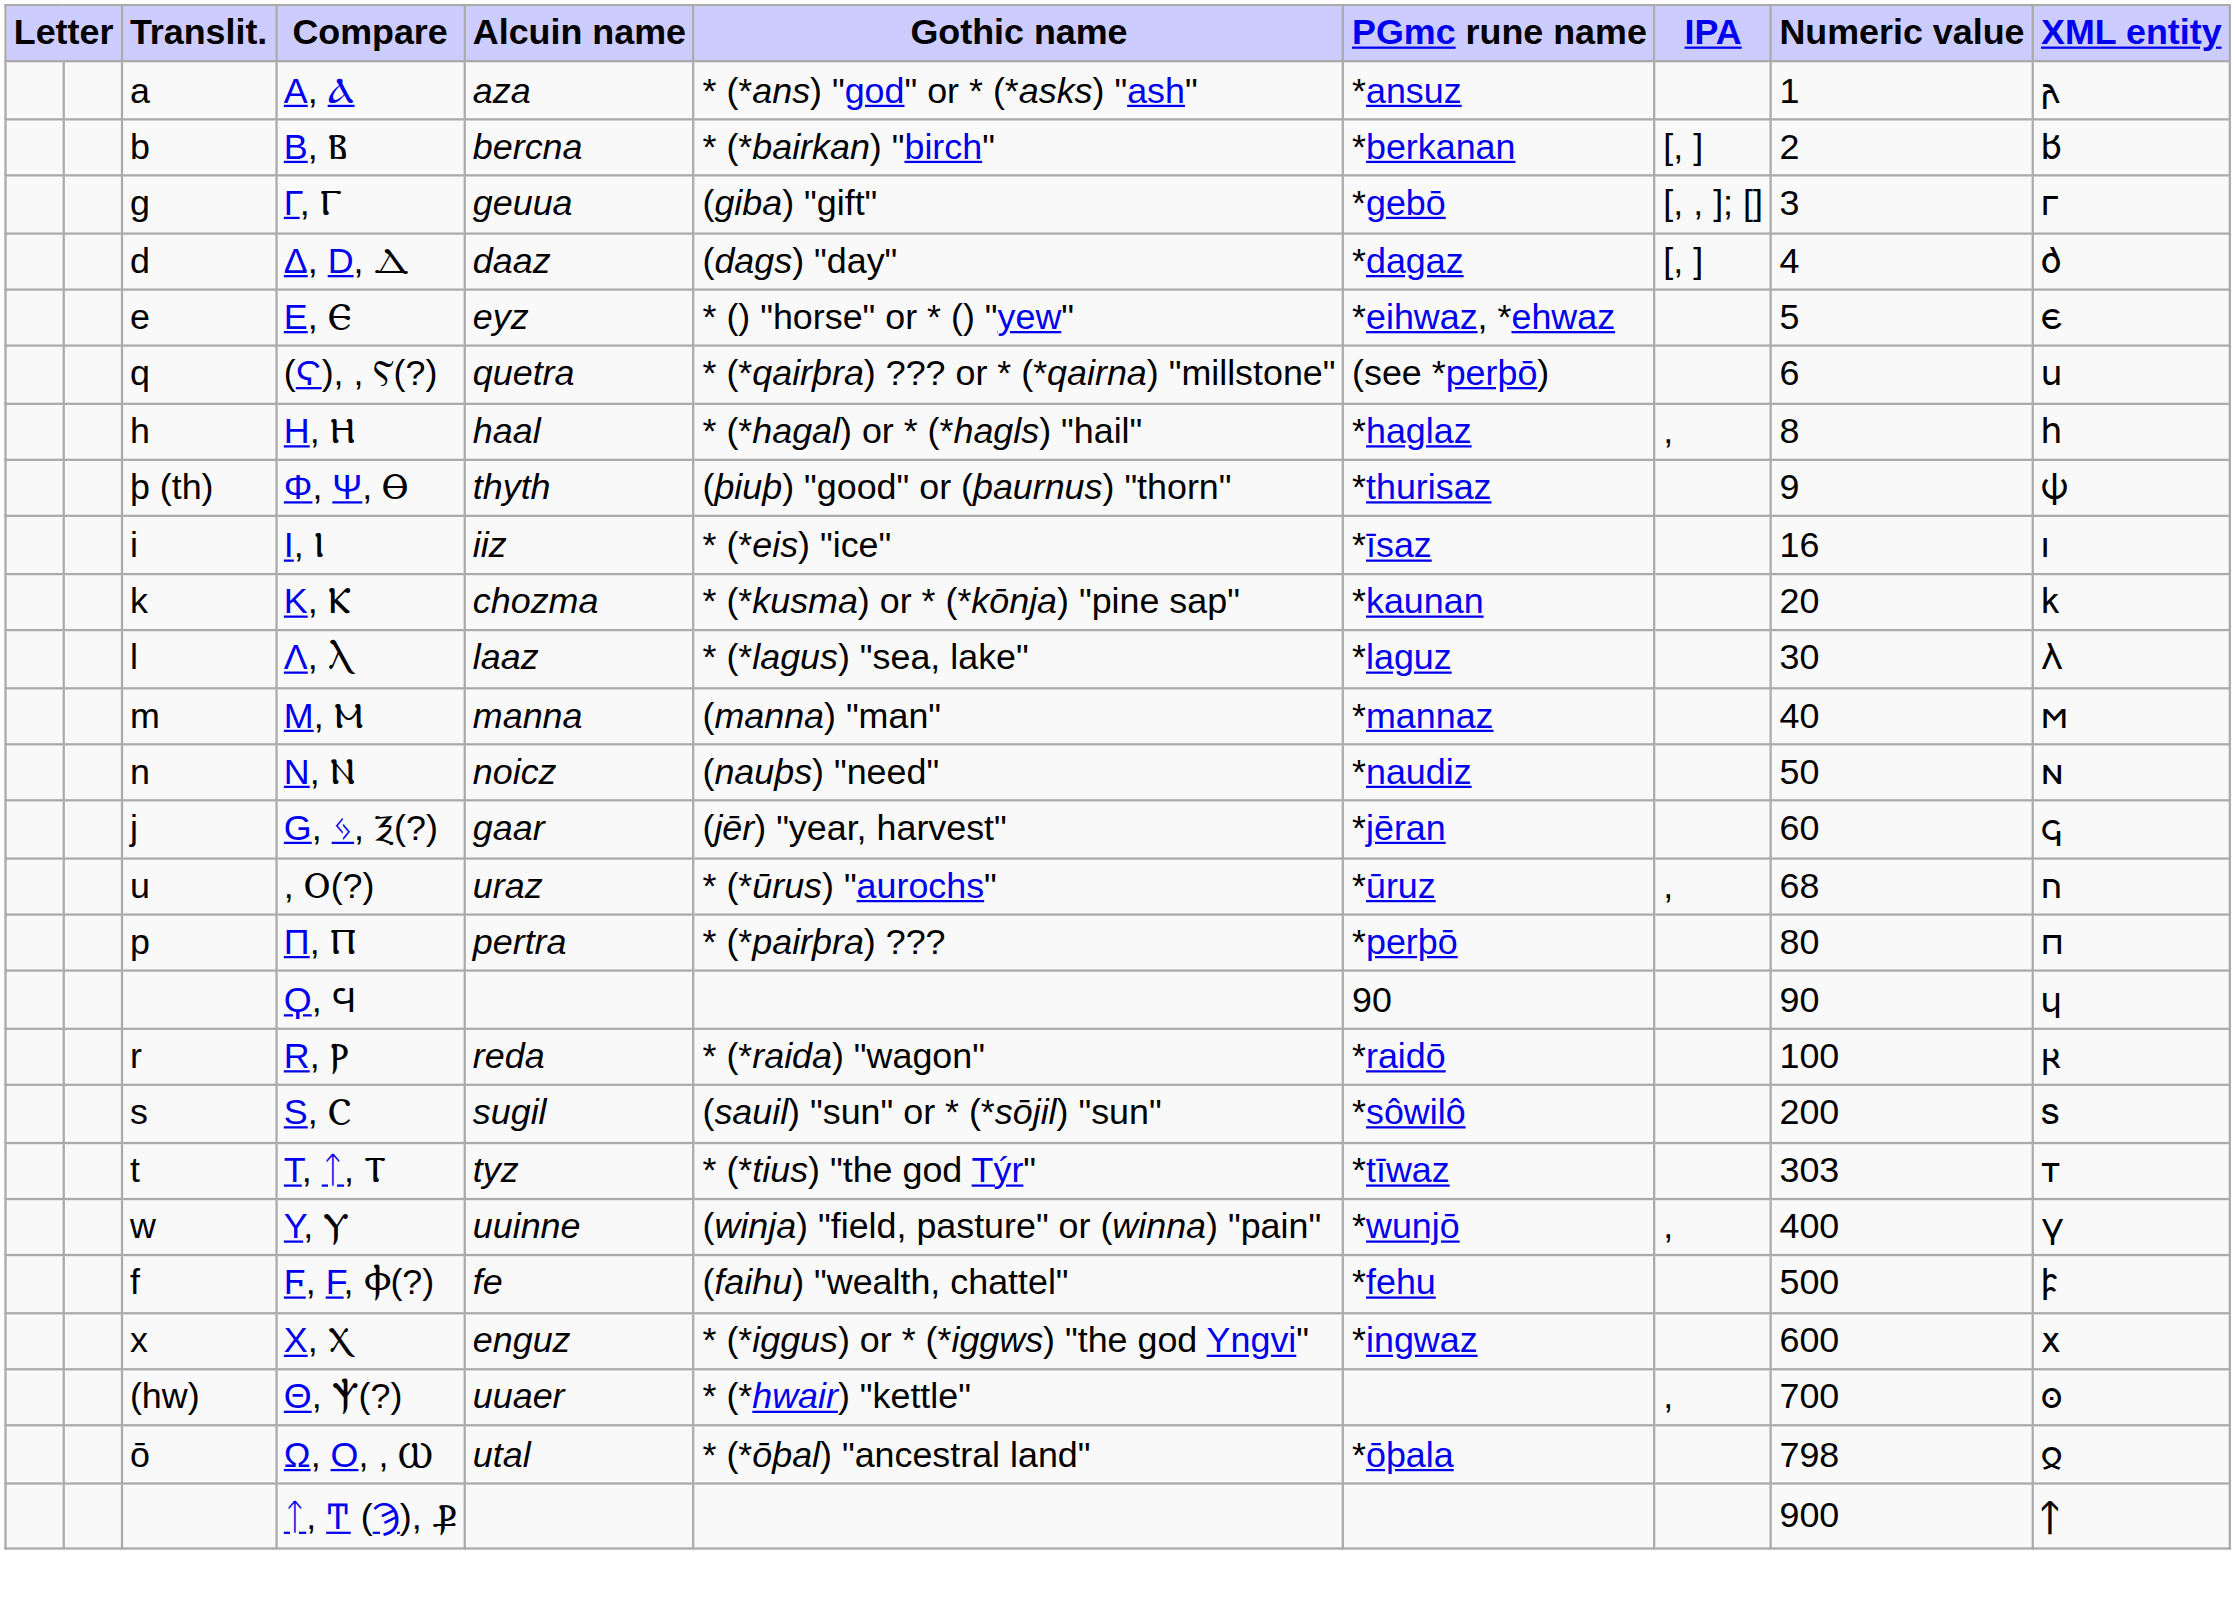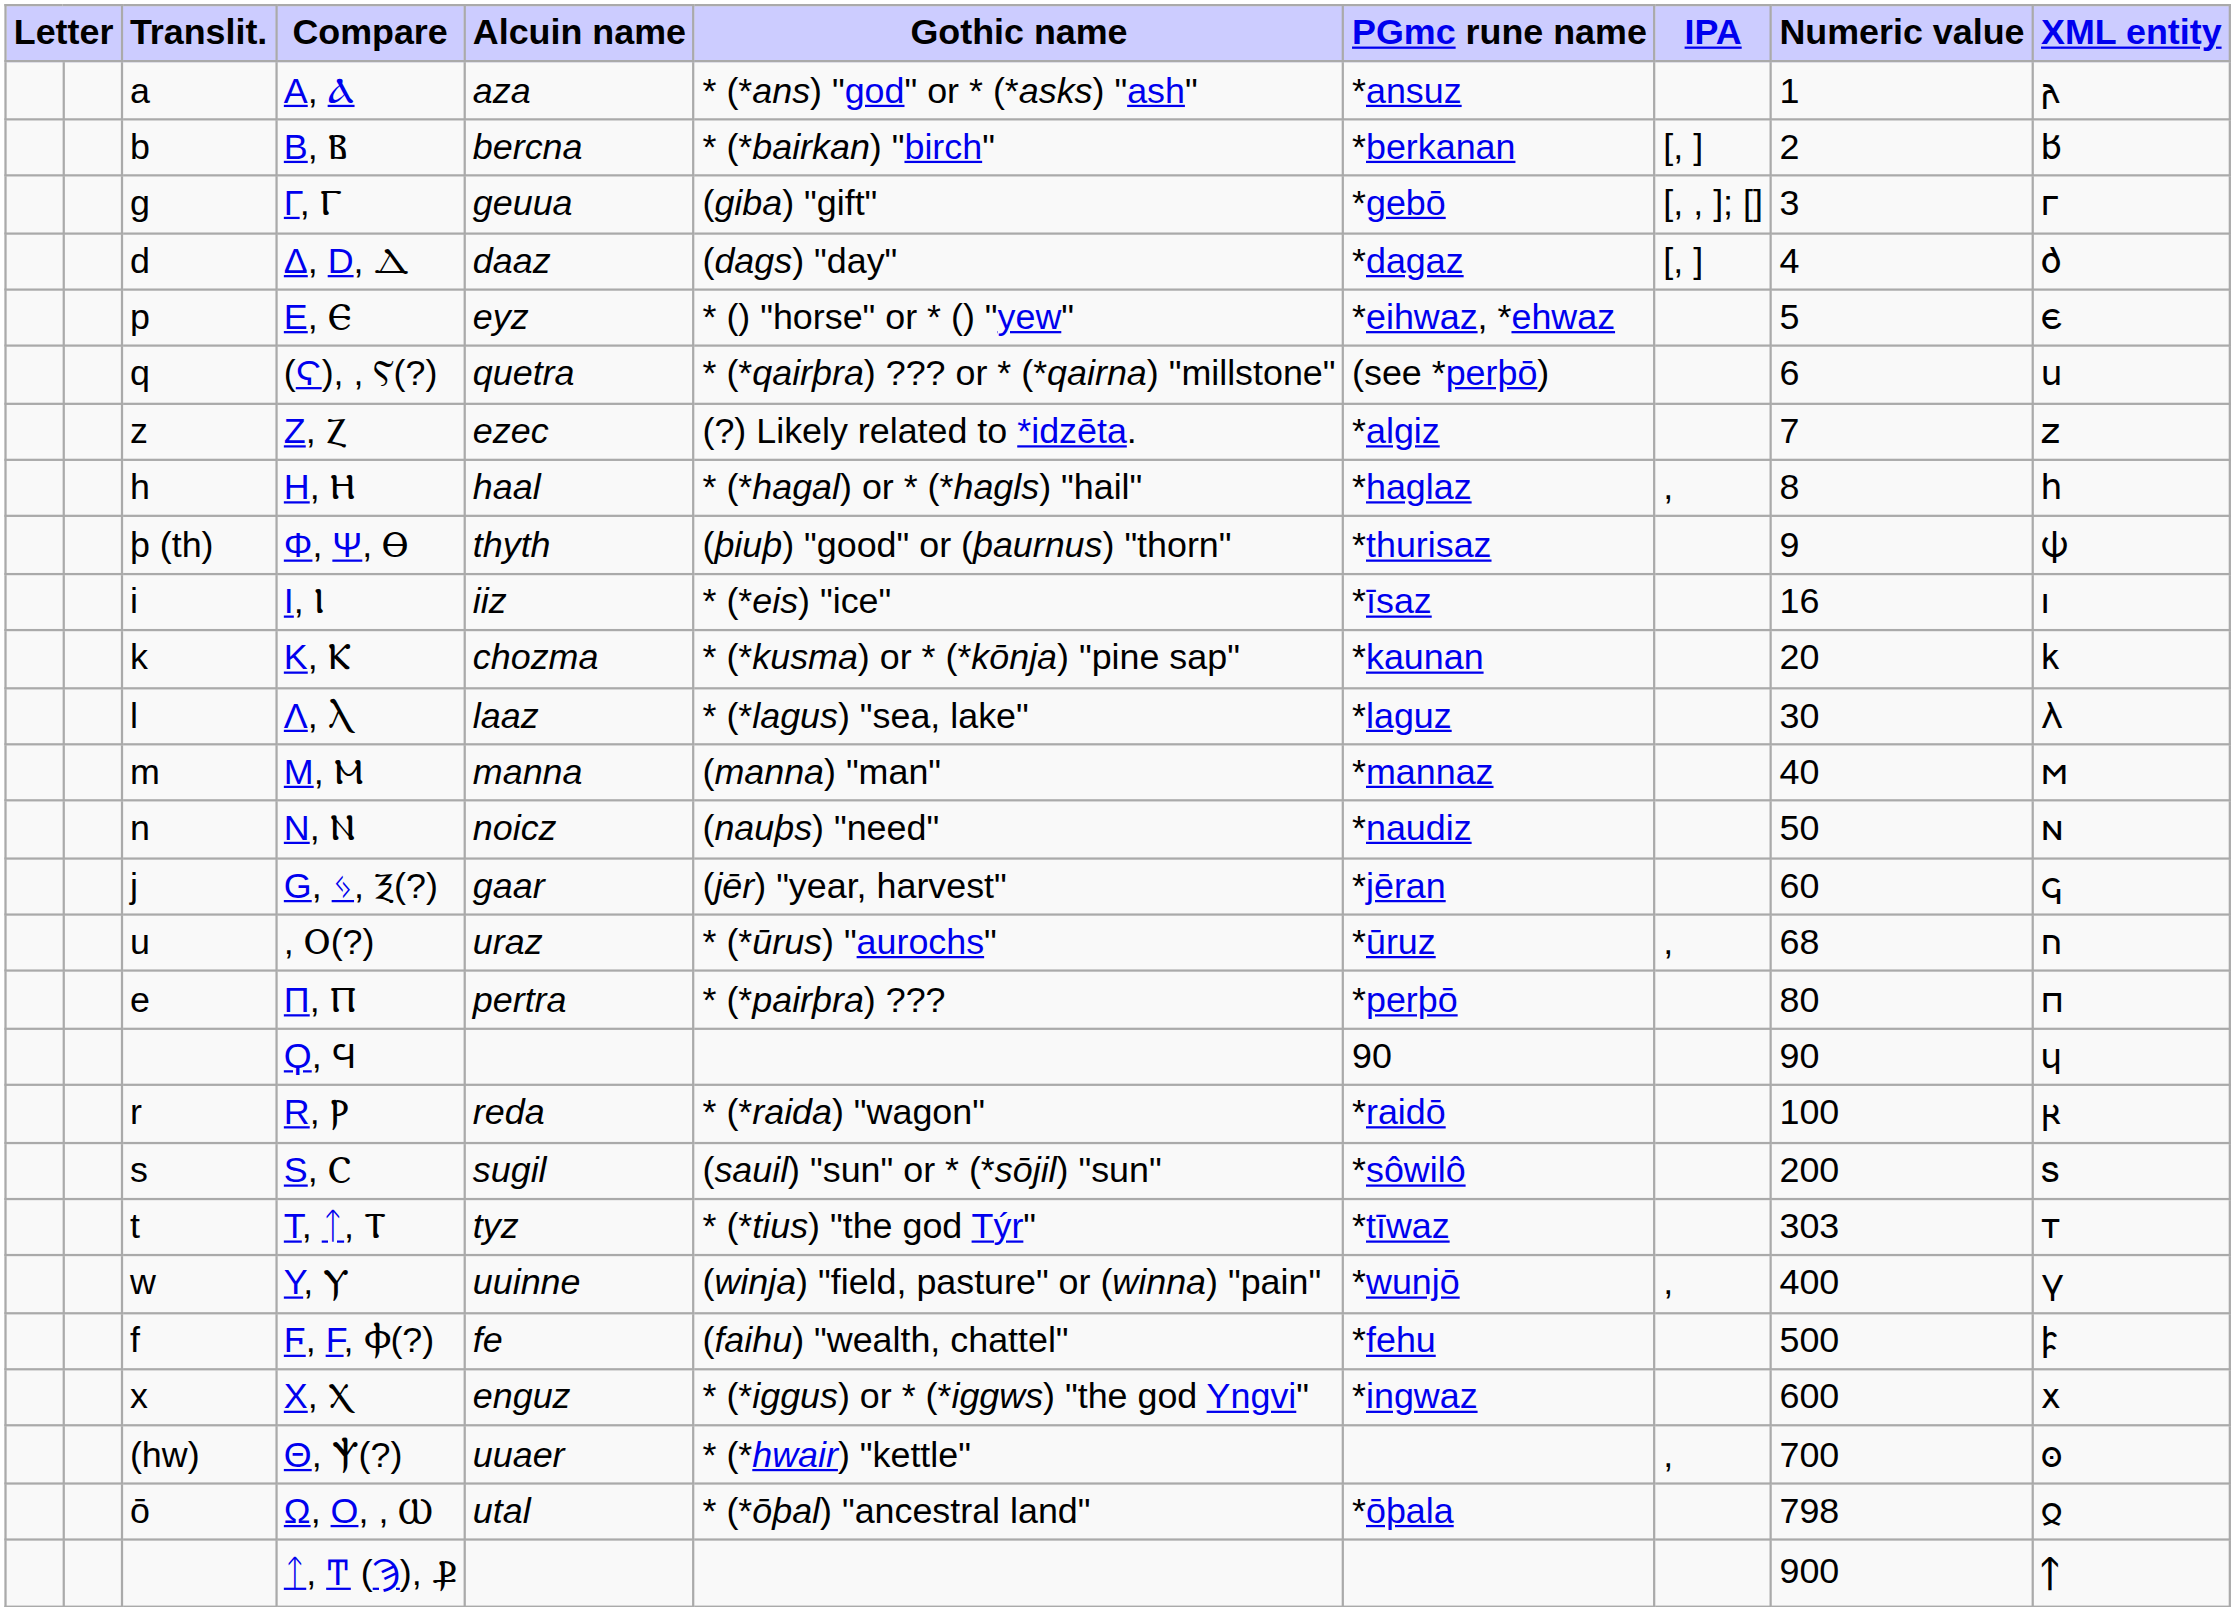Ε, Ⲉ | Translit.: e -> p
+ row: z | Ζ, Ⲍ | ezec | (?) Likely related to *idzēta. | *algiz | 7 | 𐌶
Π, Ⲡ | Translit.: p -> e
